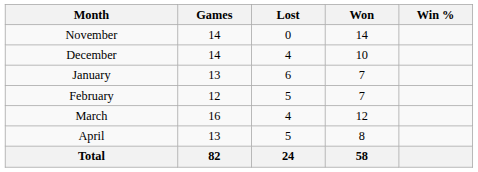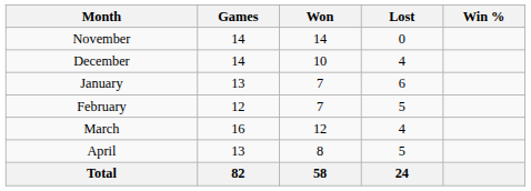columns swapped: Won <-> Lost
